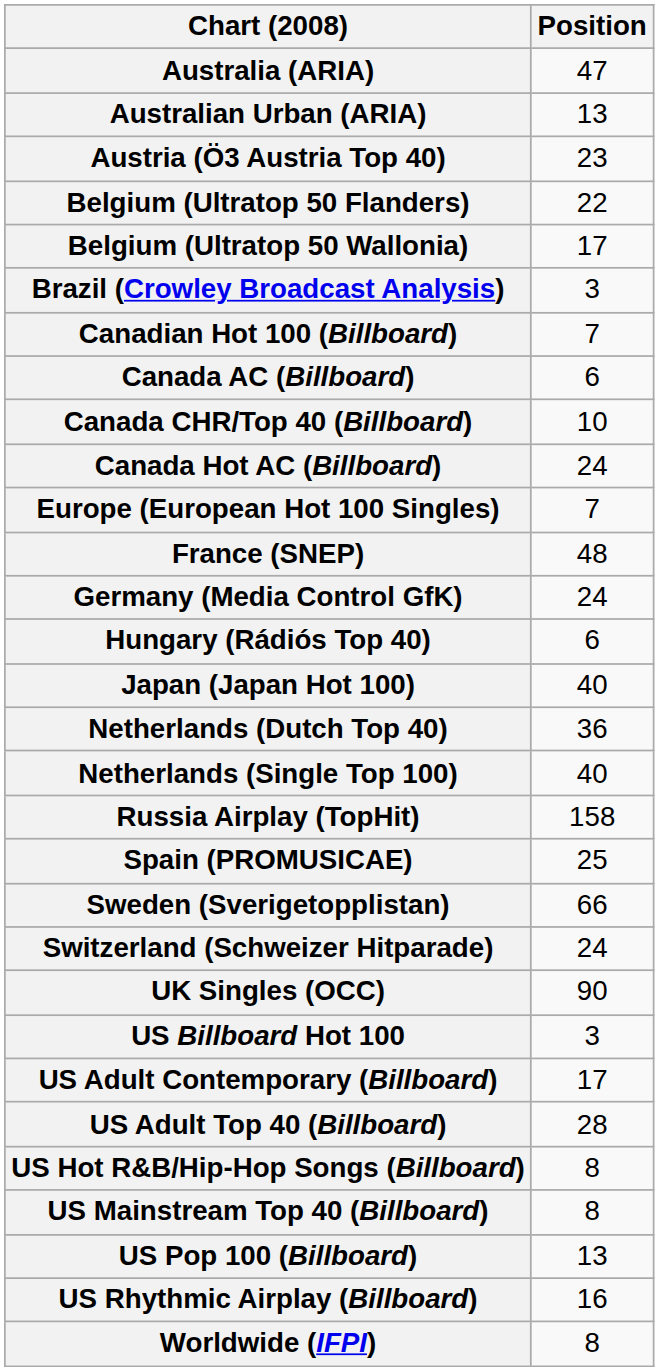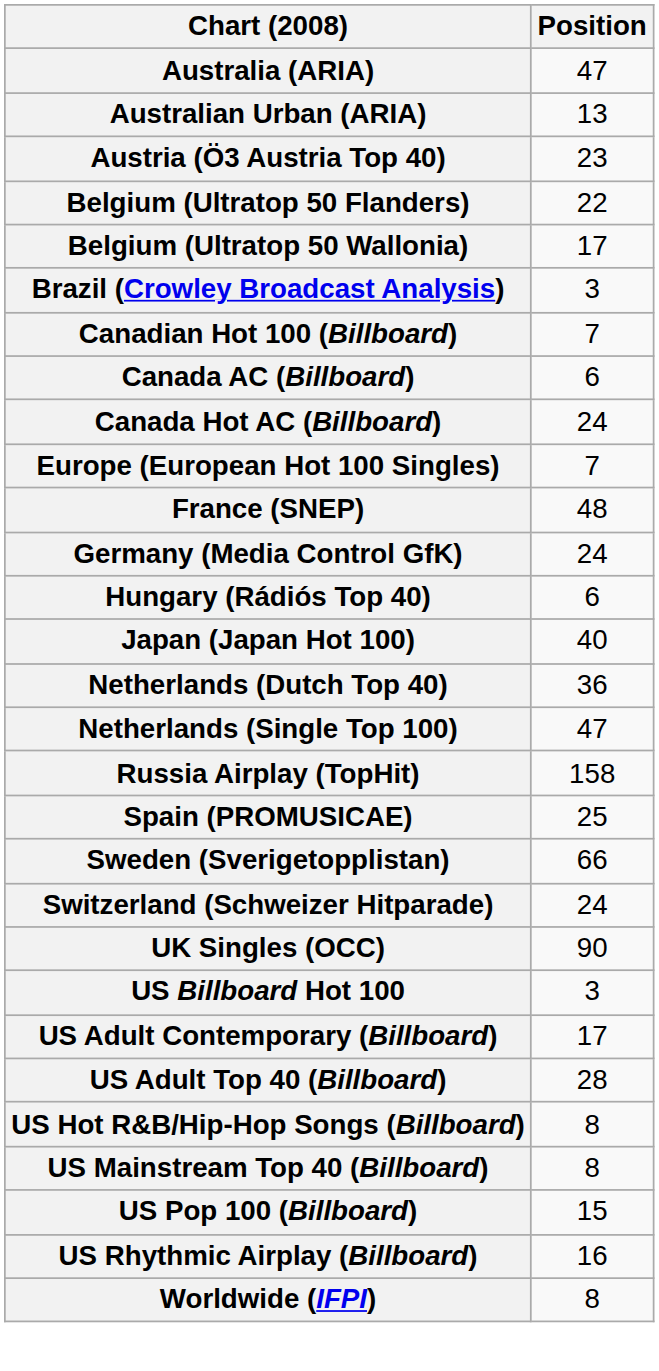- row: Canada CHR/Top 40 (Billboard) | 10
Netherlands (Single Top 100) | Position: 40 -> 47
US Pop 100 (Billboard) | Position: 13 -> 15
